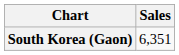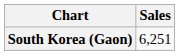South Korea (Gaon) | Sales: 6,351 -> 6,251
